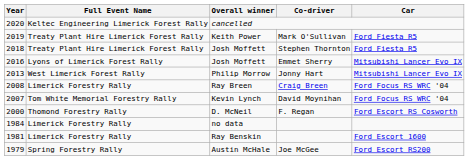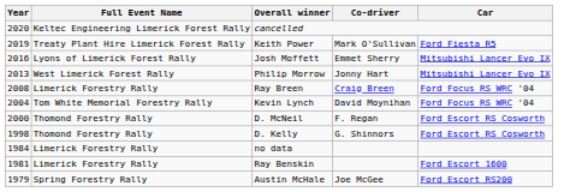- row: 2018 | Treaty Plant Hire Limerick Forest Rally | Josh Moffett | Stephen Thornton | Ford Fiesta R5
Kevin Lynch | Year: 2007 -> 2004
+ row: 1998 | Thomond Forestry Rally | D. Kelly | G. Shinnors | Ford Escort RS Cosworth
